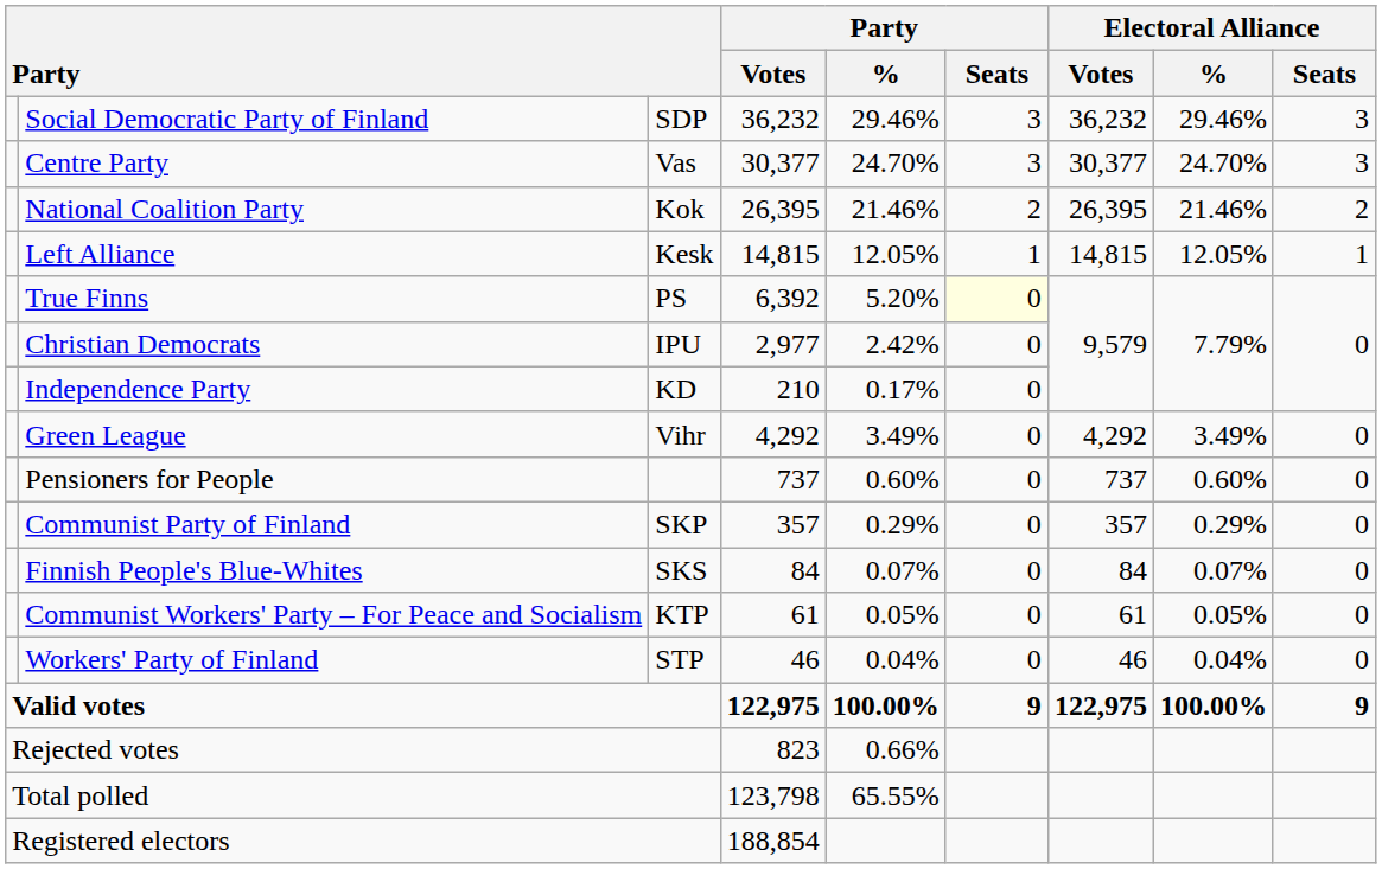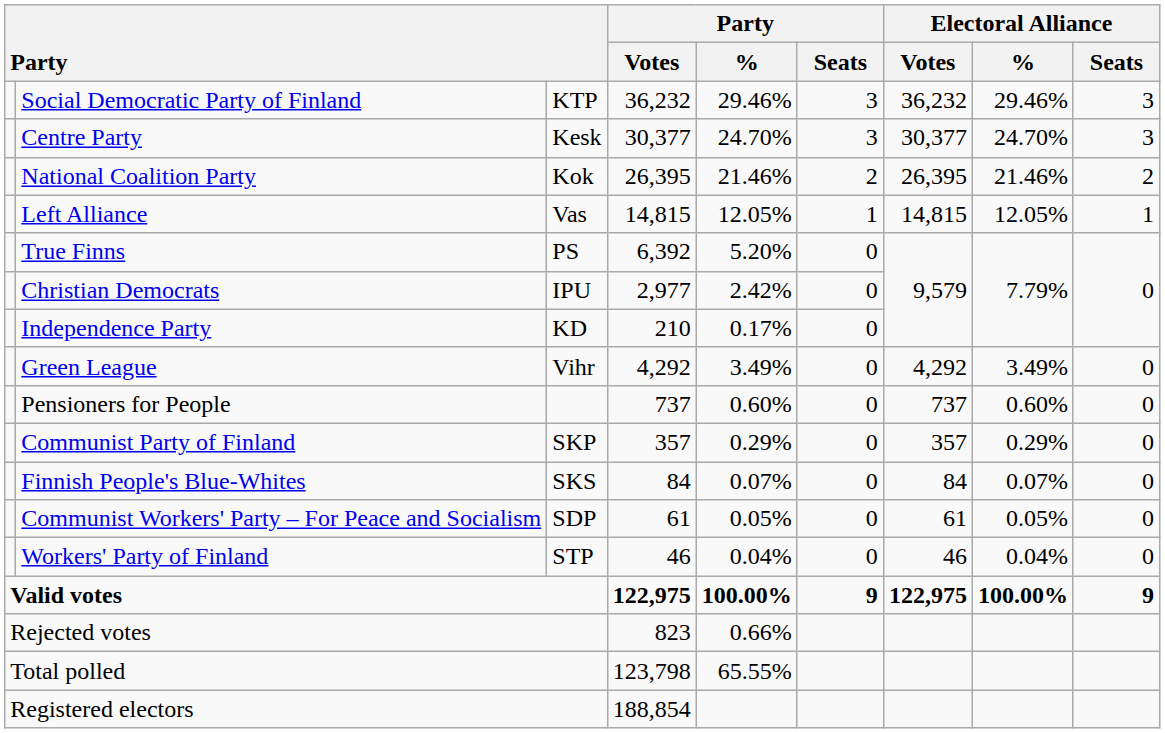Social Democratic Party of Finland | column 3: SDP -> KTP
Centre Party | column 3: Vas -> Kesk
Left Alliance | column 3: Kesk -> Vas
True Finns | Party / Seats: lightyellow background -> no background
Communist Workers' Party – For Peace and Socialism | column 3: KTP -> SDP
